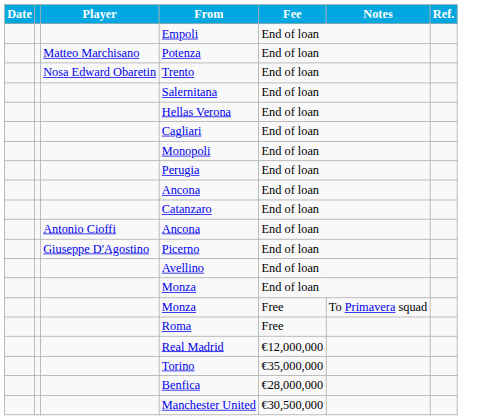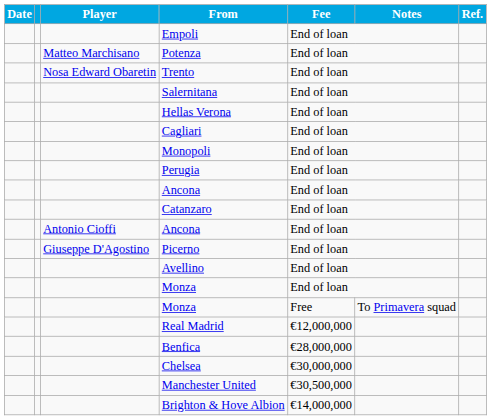- row: Roma | Free
- row: Torino | €35,000,000
+ row: Chelsea | €30,000,000
+ row: Brighton & Hove Albion | €14,000,000
